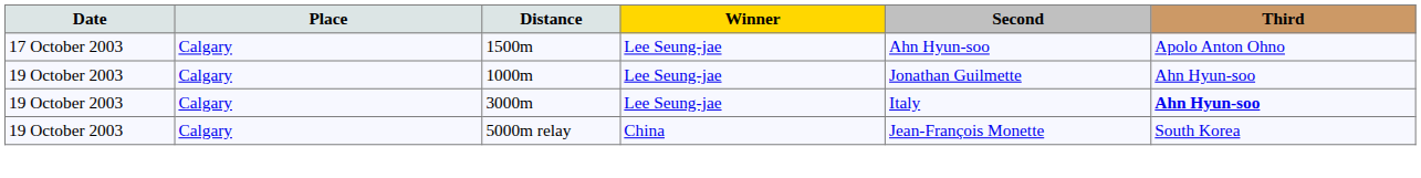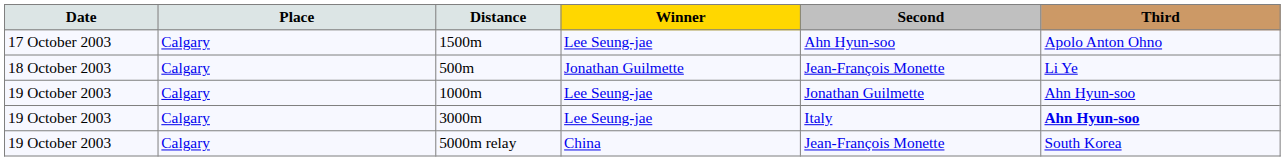+ row: 18 October 2003 | Calgary | 500m | Jonathan Guilmette | Jean-François Monette | Li Ye
